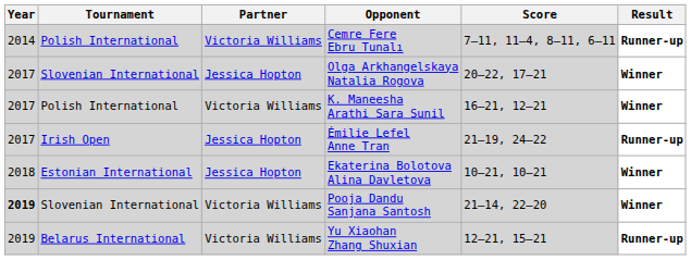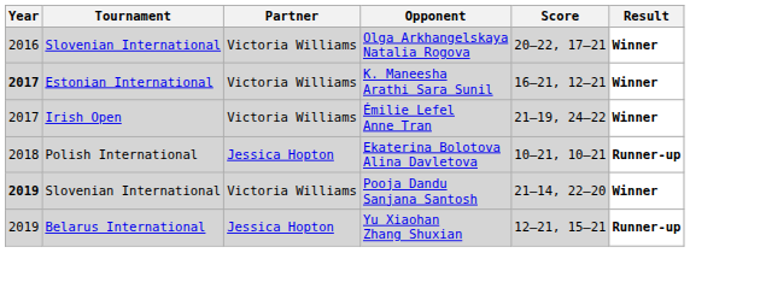- row: 2014 | Polish International | Victoria Williams | Cemre Fere Ebru Tunalı | 7–11, 11–4, 8–11, 6–11 | Runner-up
Olga Arkhangelskaya Natalia Rogova | Year: 2017 -> 2016
Olga Arkhangelskaya Natalia Rogova | Partner: Jessica Hopton -> Victoria Williams
K. Maneesha Arathi Sara Sunil | Year: normal -> bold
K. Maneesha Arathi Sara Sunil | Tournament: Polish International -> Estonian International
Émilie Lefel Anne Tran | Partner: Jessica Hopton -> Victoria Williams
Émilie Lefel Anne Tran | Result: Runner-up -> Winner
Ekaterina Bolotova Alina Davletova | Tournament: Estonian International -> Polish International
Ekaterina Bolotova Alina Davletova | Result: Winner -> Runner-up
Yu Xiaohan Zhang Shuxian | Partner: Victoria Williams -> Jessica Hopton
